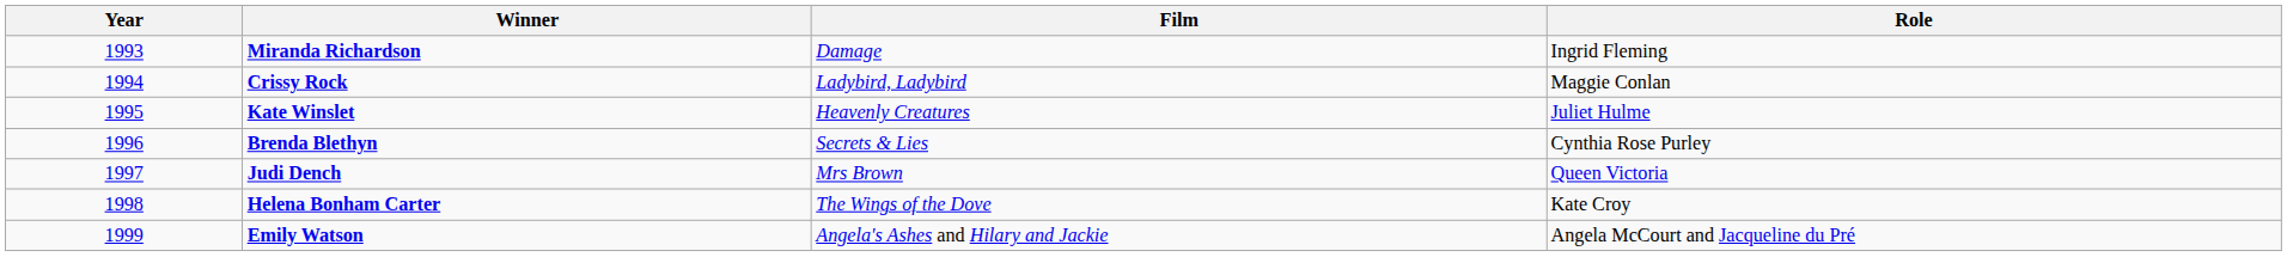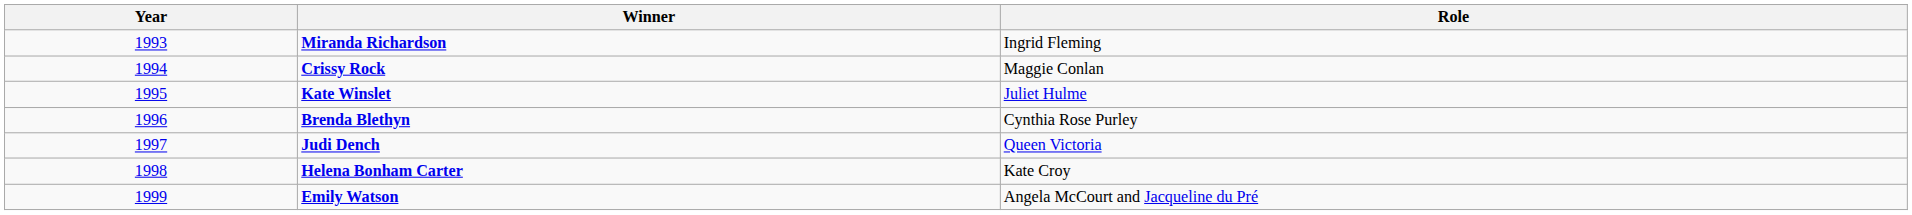- column: Film | Damage | Ladybird, Ladybird | Heavenly Creatures | Secrets & Lies | Mrs Brown | The Wings of the Dove | Angela's Ashes and Hilary and Jackie
